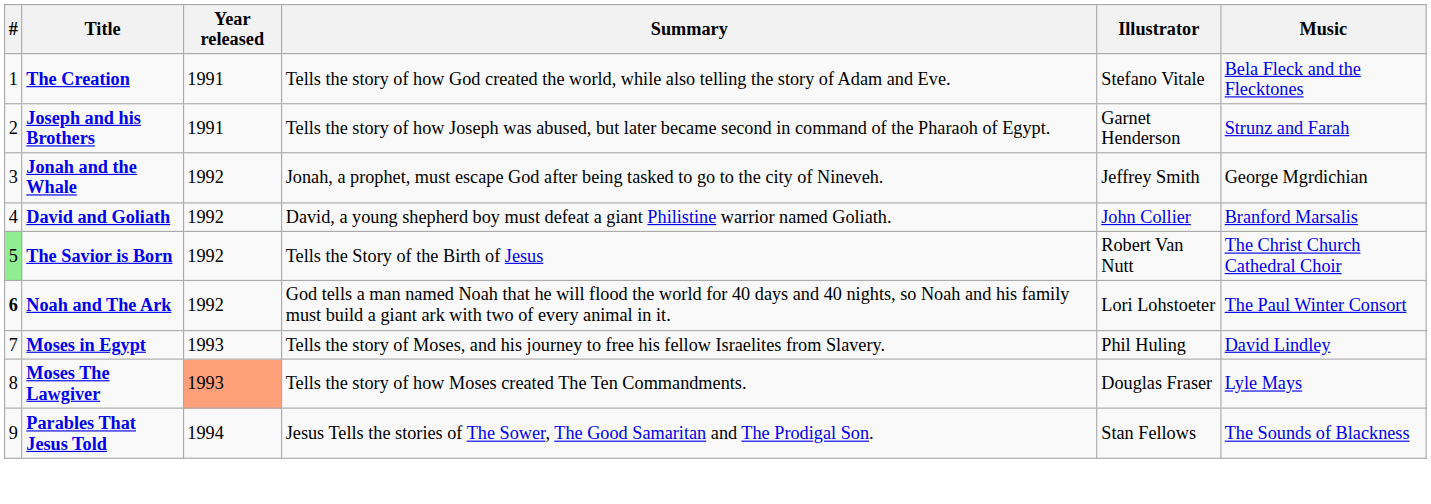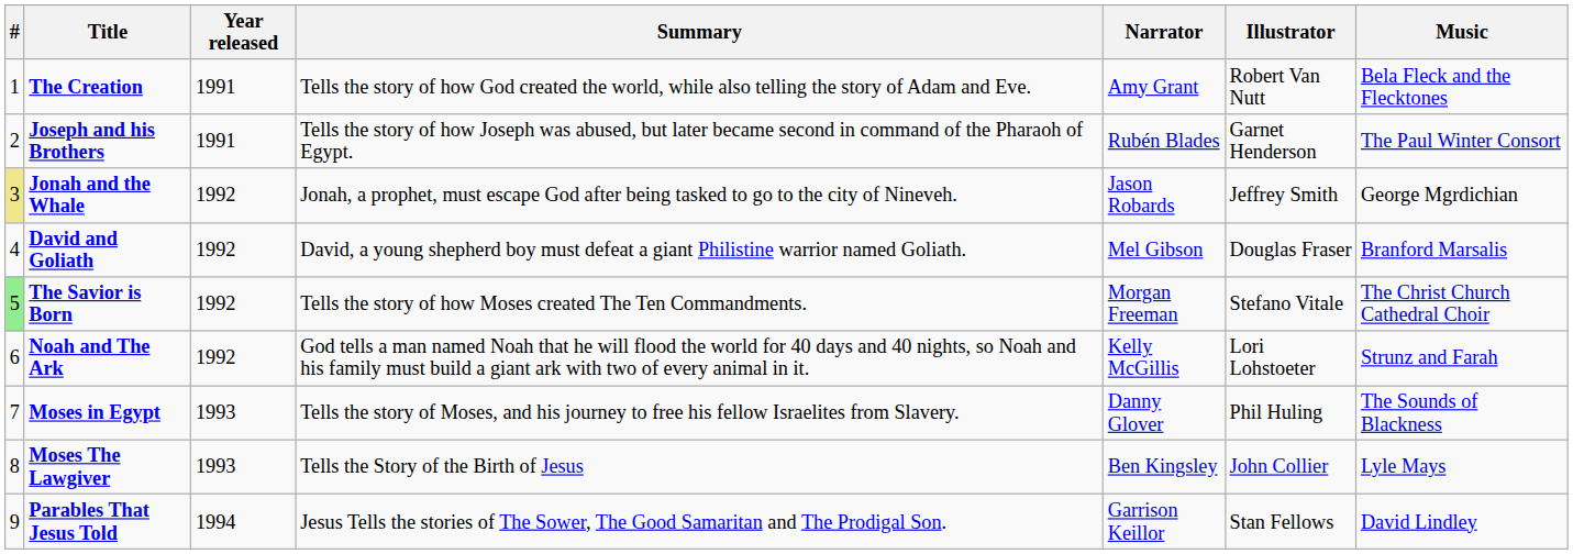+ column: Narrator | Amy Grant | Rubén Blades | Jason Robards | Mel Gibson | Morgan Freeman | Kelly McGillis | Danny Glover | Ben Kingsley | Garrison Keillor
The Creation | Illustrator: Stefano Vitale -> Robert Van Nutt
Joseph and his Brothers | Music: Strunz and Farah -> The Paul Winter Consort
Jonah and the Whale | #: no background -> khaki background
David and Goliath | Illustrator: John Collier -> Douglas Fraser
The Savior is Born | Summary: Tells the Story of the Birth of Jesus -> Tells the story of how Moses created The Ten Commandments.
The Savior is Born | Illustrator: Robert Van Nutt -> Stefano Vitale
Noah and The Ark | #: bold -> normal
Noah and The Ark | Music: The Paul Winter Consort -> Strunz and Farah
Moses in Egypt | Music: David Lindley -> The Sounds of Blackness
Moses The Lawgiver | Year released: lightsalmon background -> no background
Moses The Lawgiver | Summary: Tells the story of how Moses created The Ten Commandments. -> Tells the Story of the Birth of Jesus
Moses The Lawgiver | Illustrator: Douglas Fraser -> John Collier
Parables That Jesus Told | Music: The Sounds of Blackness -> David Lindley
